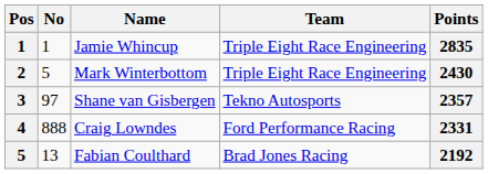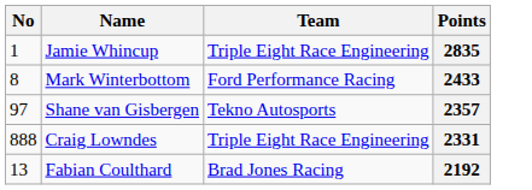- column: Pos | 1 | 2 | 3 | 4 | 5
Mark Winterbottom | No: 5 -> 8
Mark Winterbottom | Team: Triple Eight Race Engineering -> Ford Performance Racing
Mark Winterbottom | Points: 2430 -> 2433
Craig Lowndes | Team: Ford Performance Racing -> Triple Eight Race Engineering
